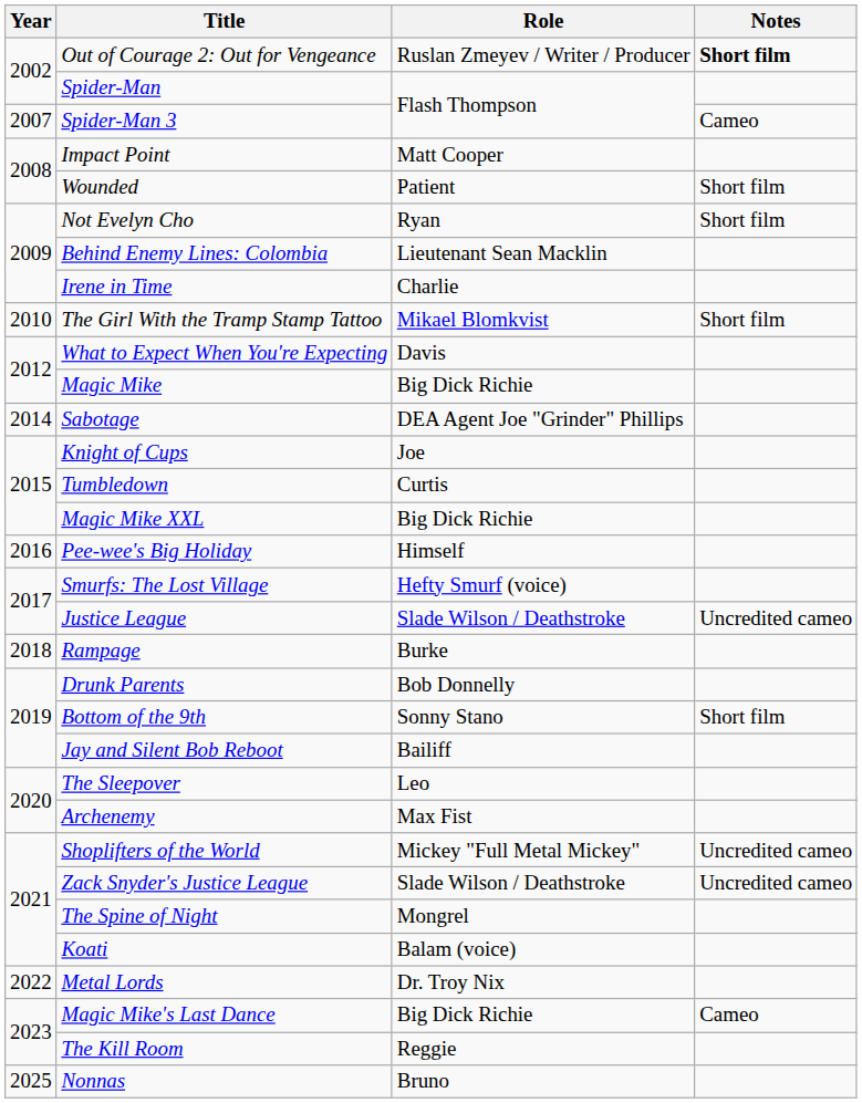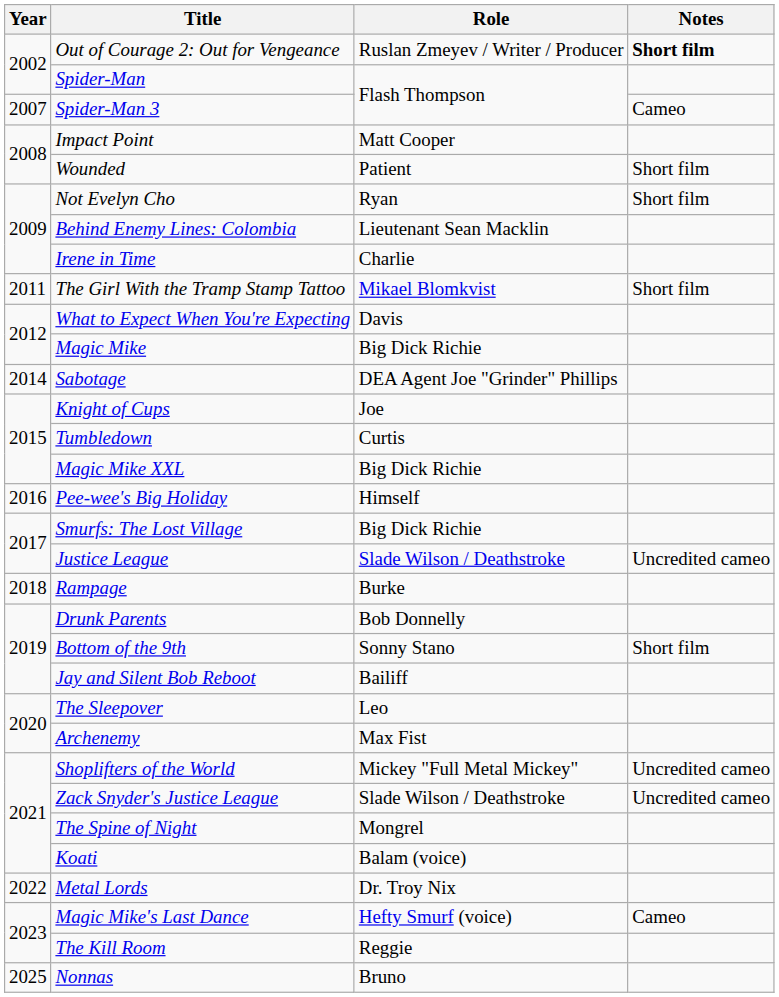The Girl With the Tramp Stamp Tattoo | Year: 2010 -> 2011
Smurfs: The Lost Village | Role: Hefty Smurf (voice) -> Big Dick Richie
Magic Mike's Last Dance | Role: Big Dick Richie -> Hefty Smurf (voice)
